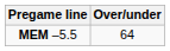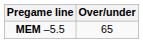MEM –5.5 | Over/under: 64 -> 65
